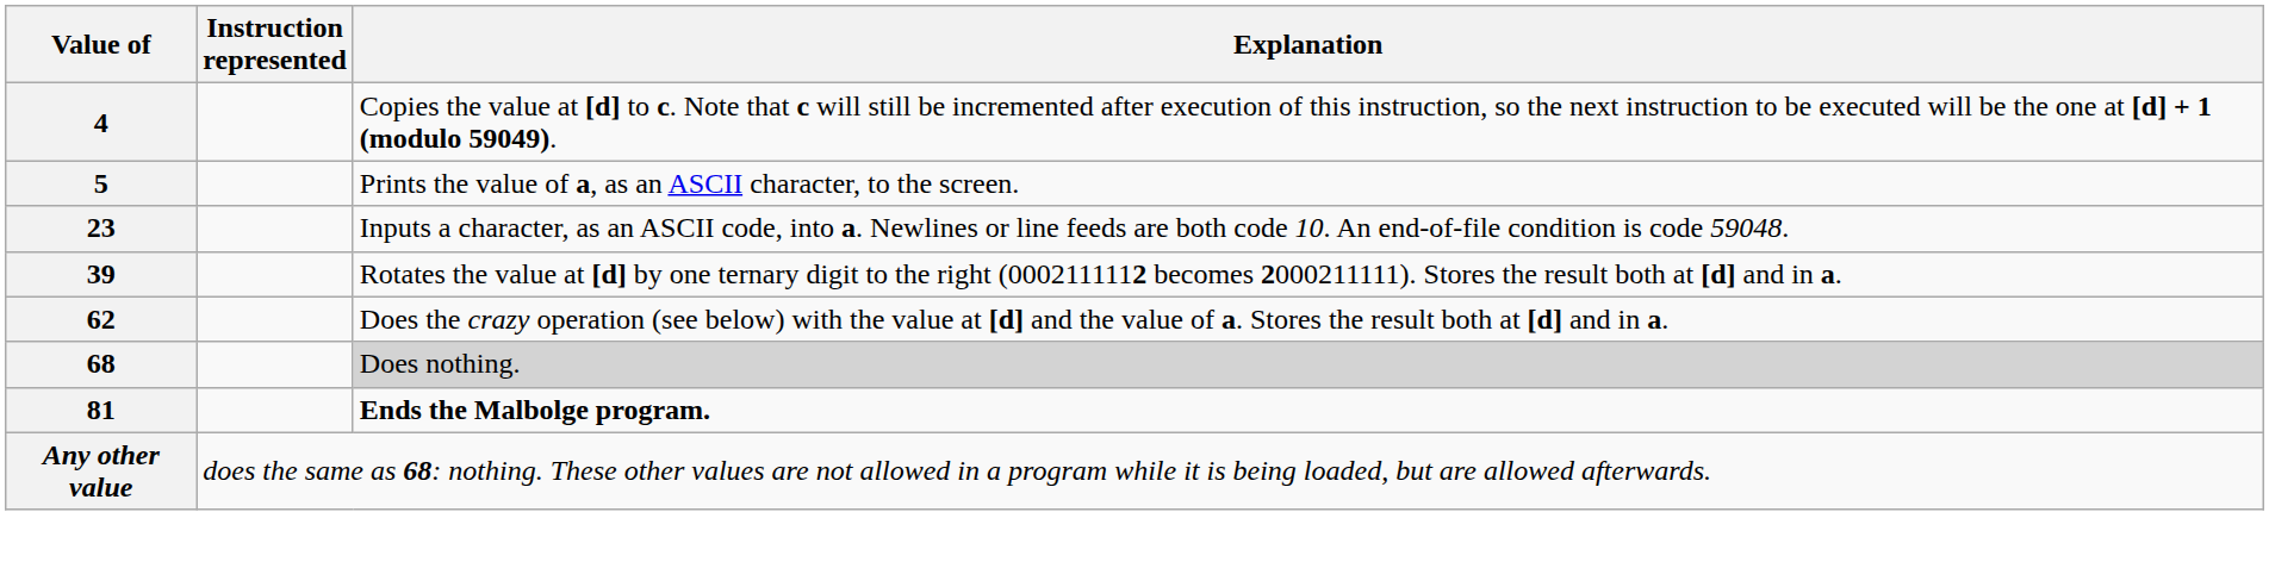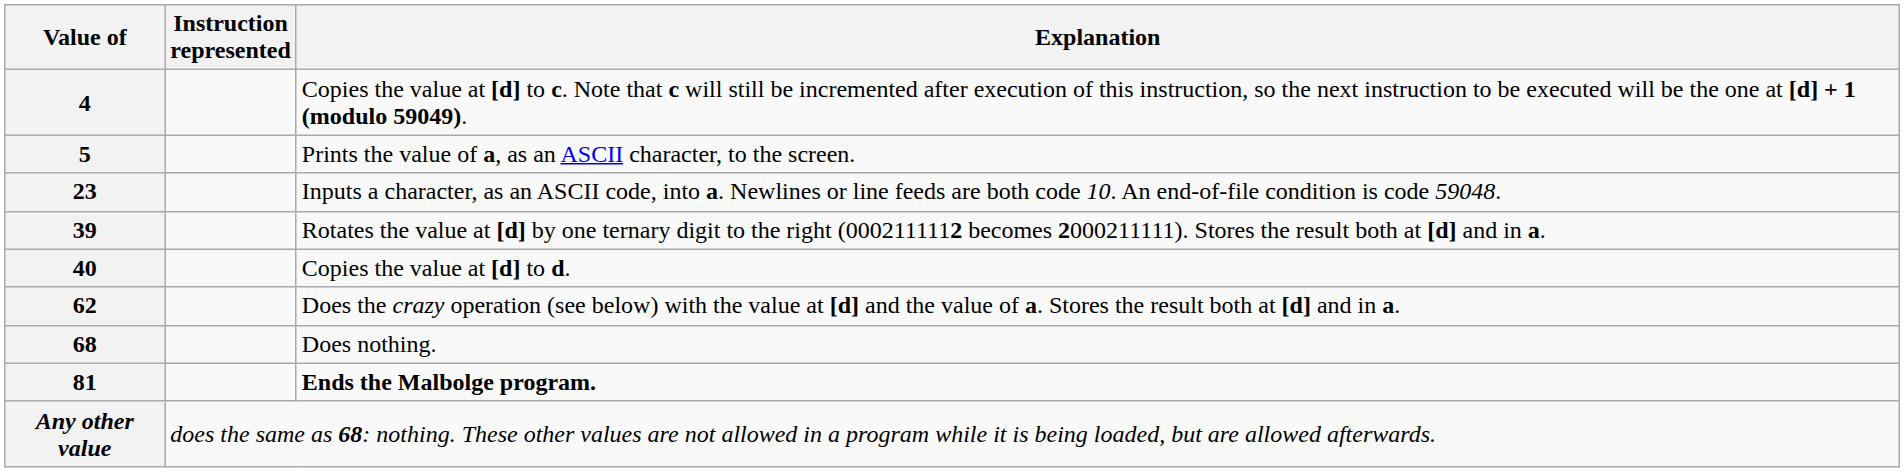+ row: 40 | Copies the value at [d] to d.
68 | Explanation: lightgrey background -> no background
